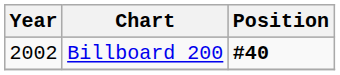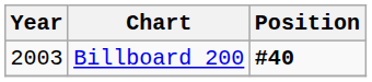Billboard 200 | Year: 2002 -> 2003
